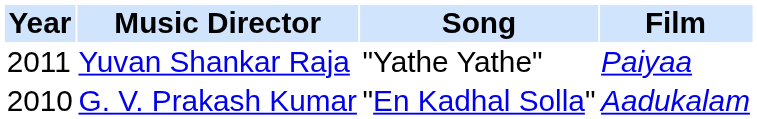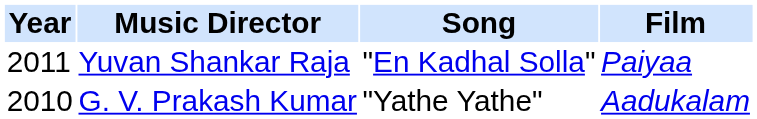Yuvan Shankar Raja | Song: "Yathe Yathe" -> "En Kadhal Solla"
G. V. Prakash Kumar | Song: "En Kadhal Solla" -> "Yathe Yathe"
